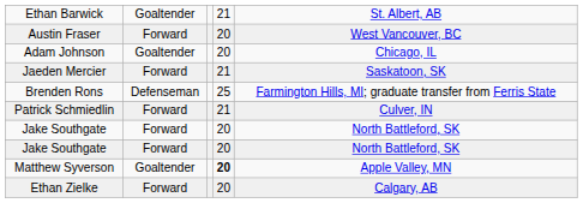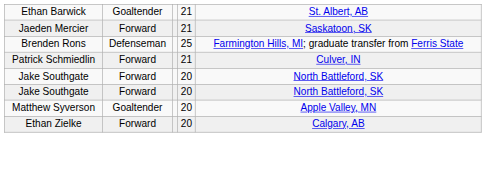- row: Austin Fraser | Forward | 20 | West Vancouver, BC
- row: Adam Johnson | Goaltender | 20 | Chicago, IL
Matthew Syverson | column 4: bold -> normal
